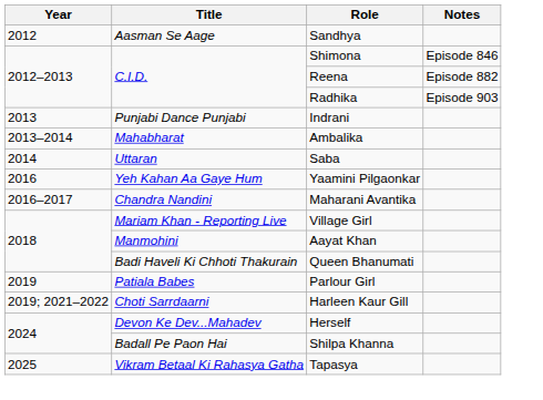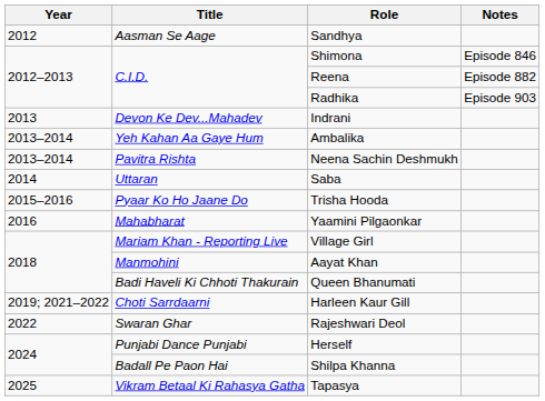Indrani | Title: Punjabi Dance Punjabi -> Devon Ke Dev...Mahadev
Ambalika | Title: Mahabharat -> Yeh Kahan Aa Gaye Hum
+ row: 2013–2014 | Pavitra Rishta | Neena Sachin Deshmukh
+ row: 2015–2016 | Pyaar Ko Ho Jaane Do | Trisha Hooda
Yaamini Pilgaonkar | Title: Yeh Kahan Aa Gaye Hum -> Mahabharat
- row: 2016–2017 | Chandra Nandini | Maharani Avantika
- row: 2019 | Patiala Babes | Parlour Girl
+ row: 2022 | Swaran Ghar | Rajeshwari Deol
Herself | Title: Devon Ke Dev...Mahadev -> Punjabi Dance Punjabi
